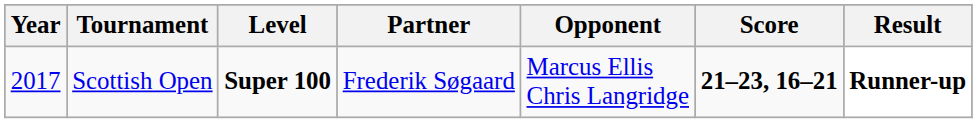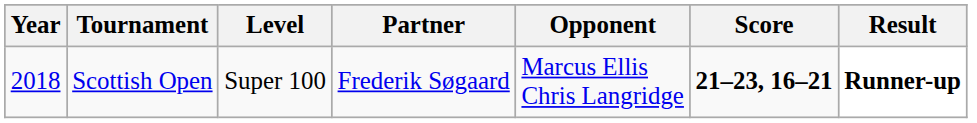Scottish Open | Year: 2017 -> 2018
Scottish Open | Level: bold -> normal
